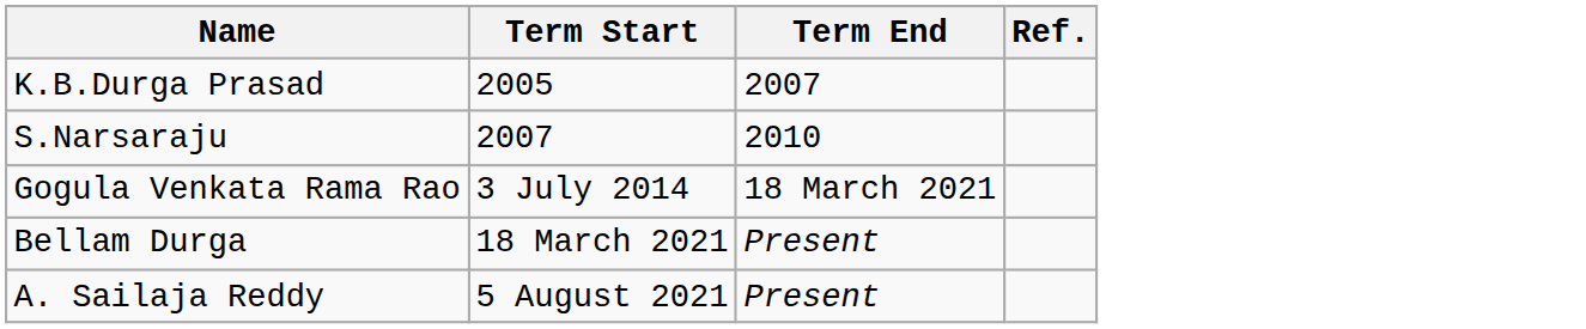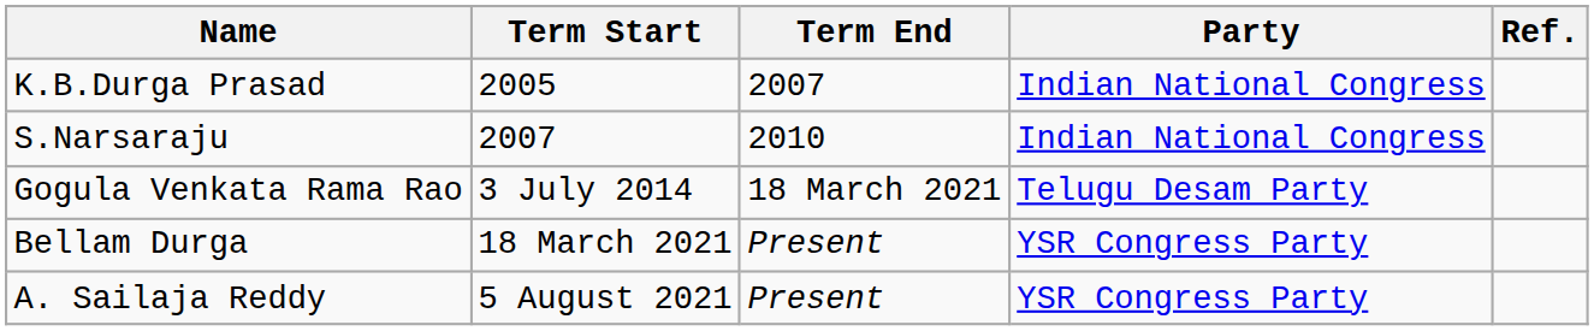+ column: Party | Indian National Congress | Indian National Congress | Telugu Desam Party | YSR Congress Party | YSR Congress Party
